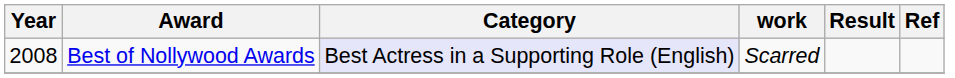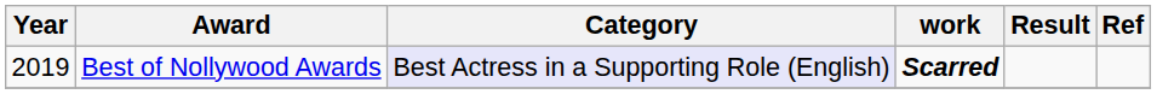Best of Nollywood Awards | Year: 2008 -> 2019
Best of Nollywood Awards | work: normal -> bold
